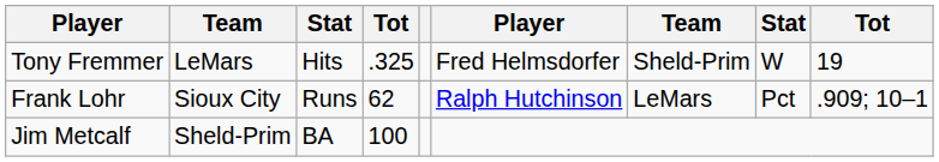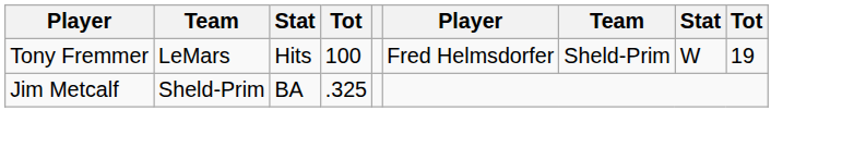Tony Fremmer | column 4: .325 -> 100
- row: Frank Lohr | Sioux City | Runs | 62 | Ralph Hutchinson | LeMars | Pct | .909; 10–1
Jim Metcalf | column 4: 100 -> .325
